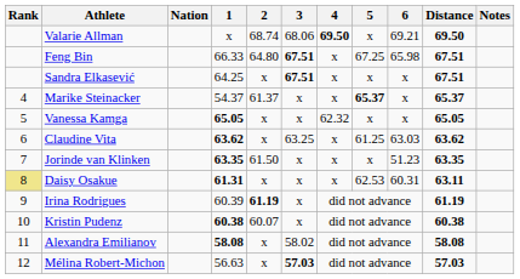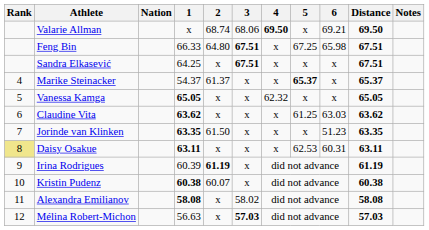Claudine Vita | 3: 63.25 -> x
Daisy Osakue | 1: 61.31 -> 63.11
